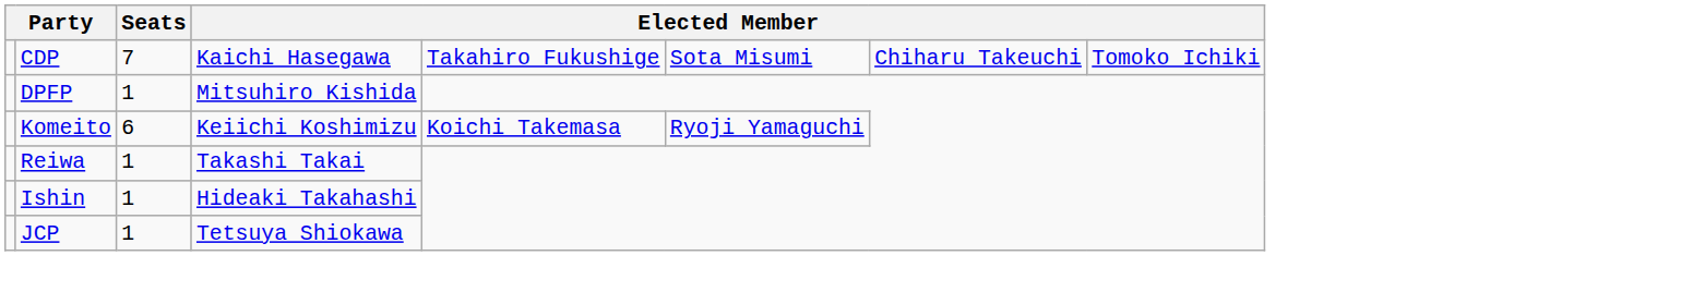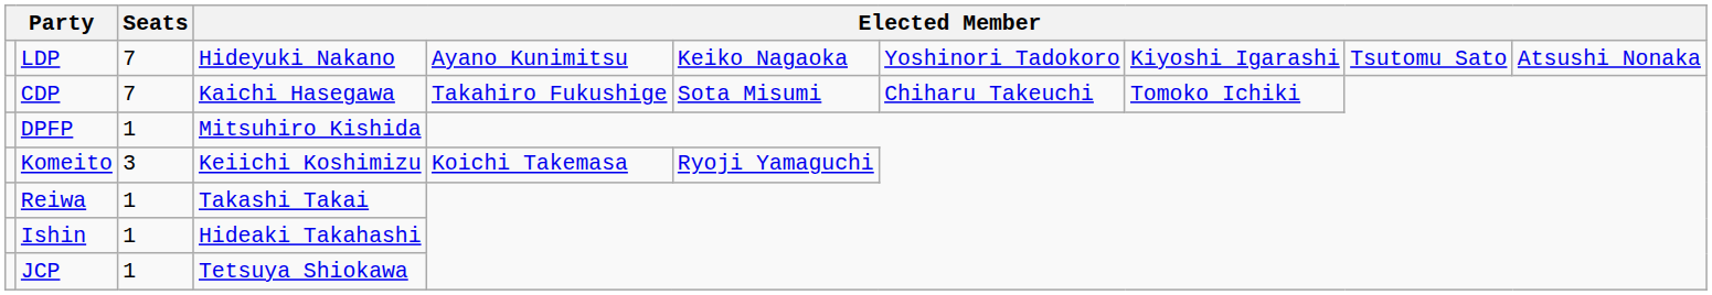+ row: LDP | 7 | Hideyuki Nakano | Ayano Kunimitsu | Keiko Nagaoka | Yoshinori Tadokoro | Kiyoshi Igarashi | Tsutomu Sato | Atsushi Nonaka
Komeito | Seats: 6 -> 3
